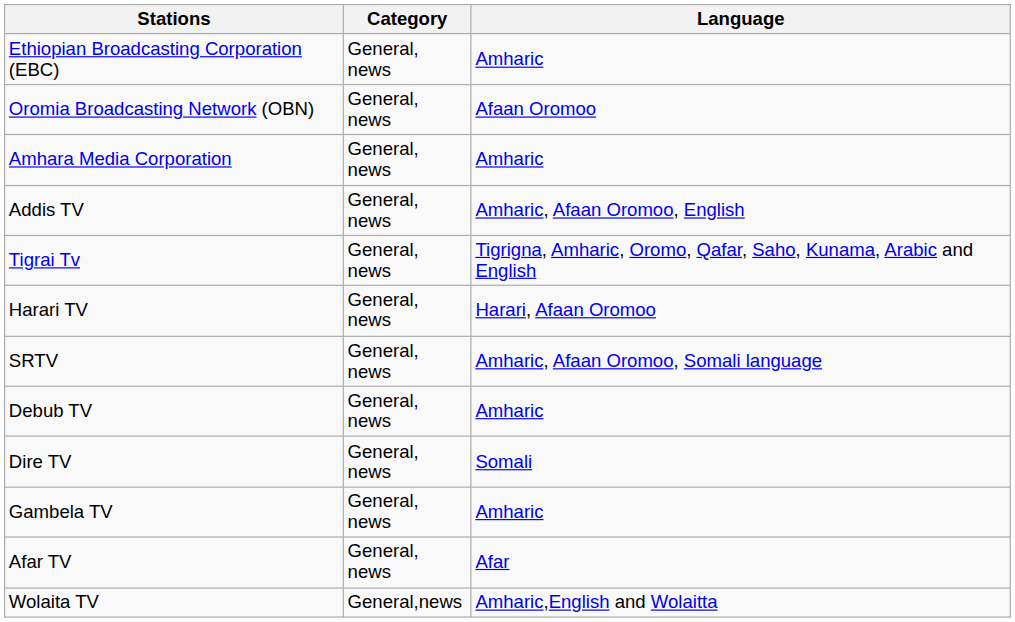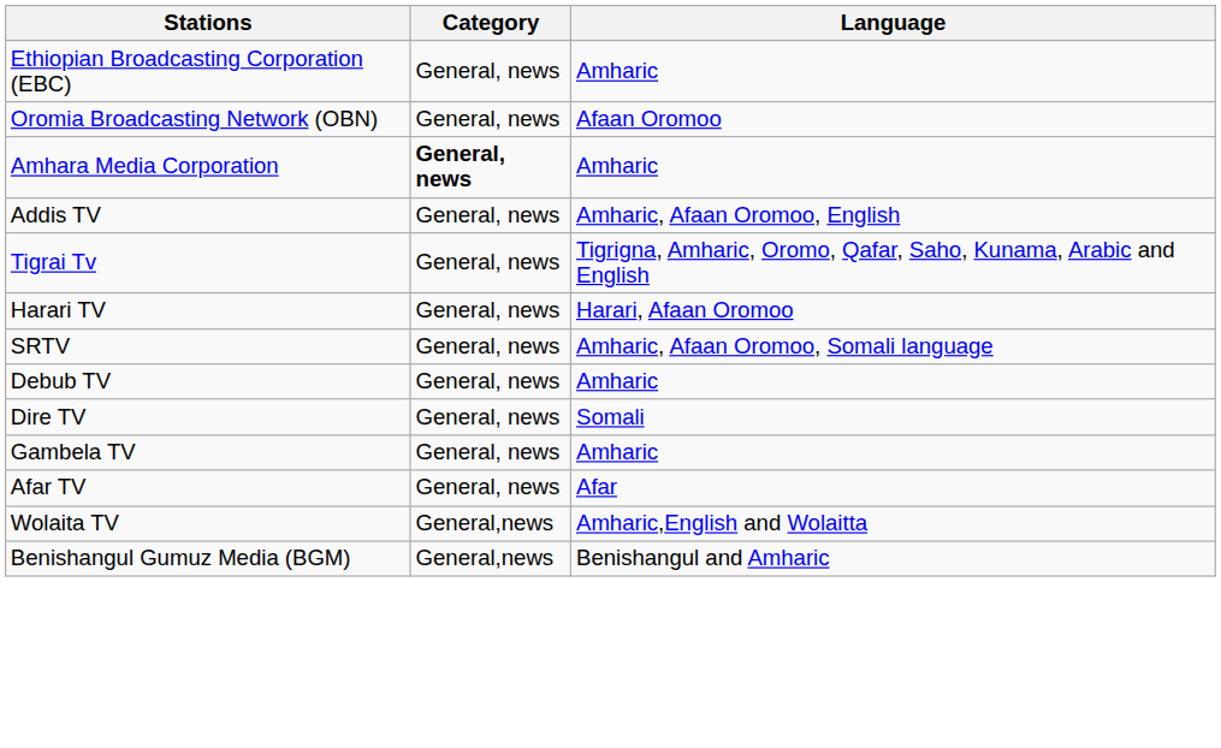Amhara Media Corporation | Category: normal -> bold
+ row: Benishangul Gumuz Media (BGM) | General,news | Benishangul and Amharic
